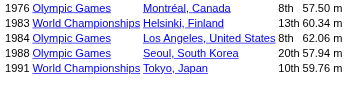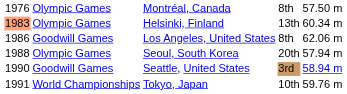Helsinki, Finland | column 1: no background -> lightsalmon background
Helsinki, Finland | column 2: World Championships -> Olympic Games
Los Angeles, United States | column 1: 1984 -> 1986
Los Angeles, United States | column 2: Olympic Games -> Goodwill Games
+ row: 1990 | Goodwill Games | Seattle, United States | 3rd | 58.94 m
